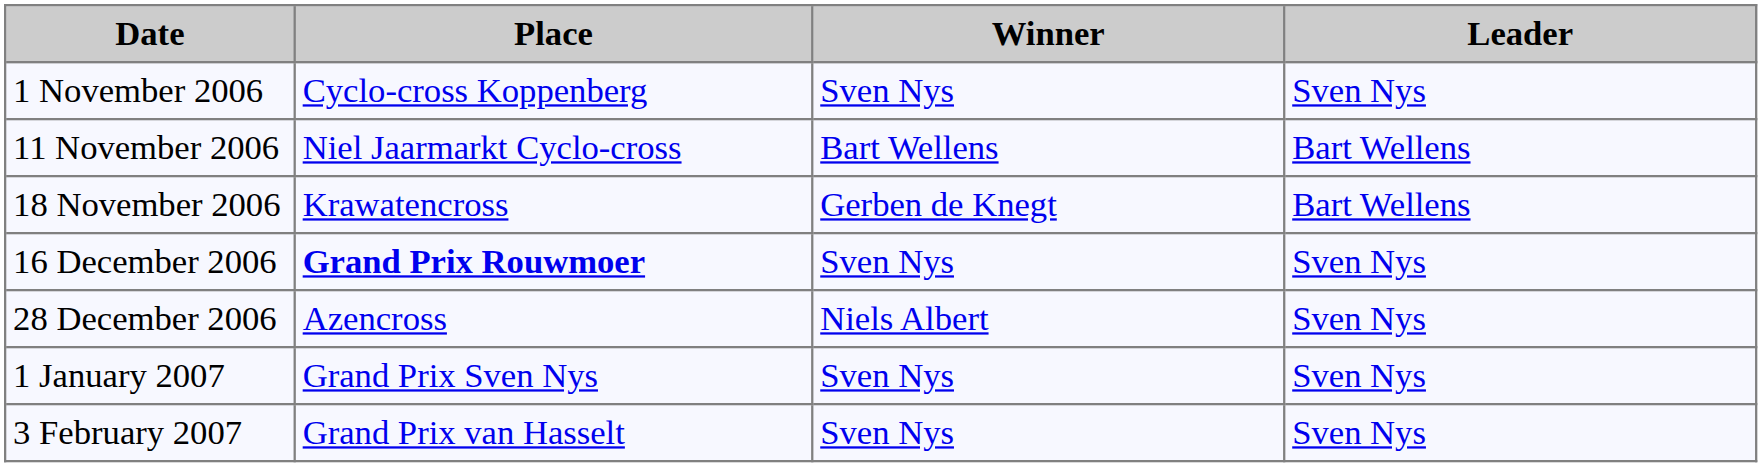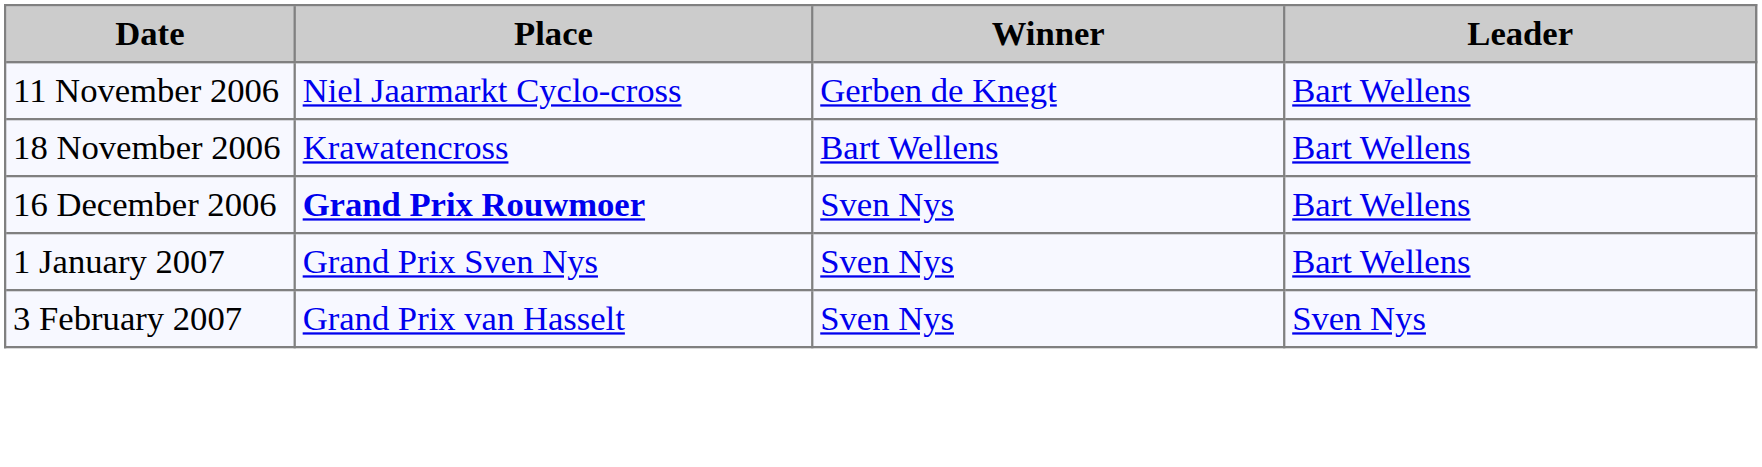- row: 1 November 2006 | Cyclo-cross Koppenberg | Sven Nys | Sven Nys
11 November 2006 | Winner: Bart Wellens -> Gerben de Knegt
18 November 2006 | Winner: Gerben de Knegt -> Bart Wellens
16 December 2006 | Leader: Sven Nys -> Bart Wellens
- row: 28 December 2006 | Azencross | Niels Albert | Sven Nys
1 January 2007 | Leader: Sven Nys -> Bart Wellens
